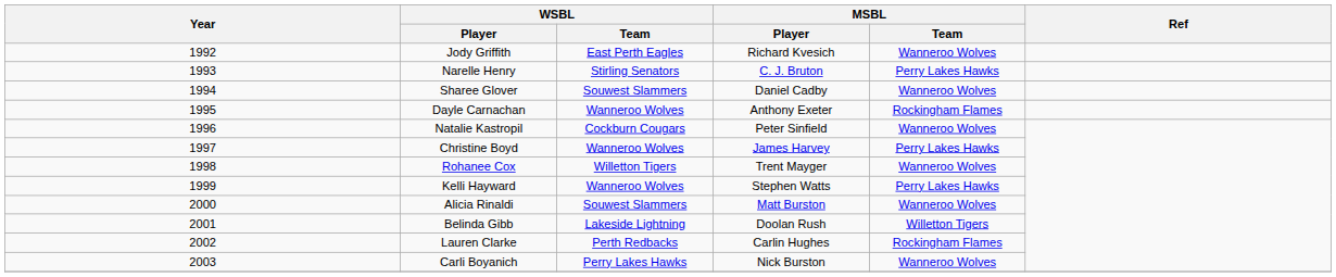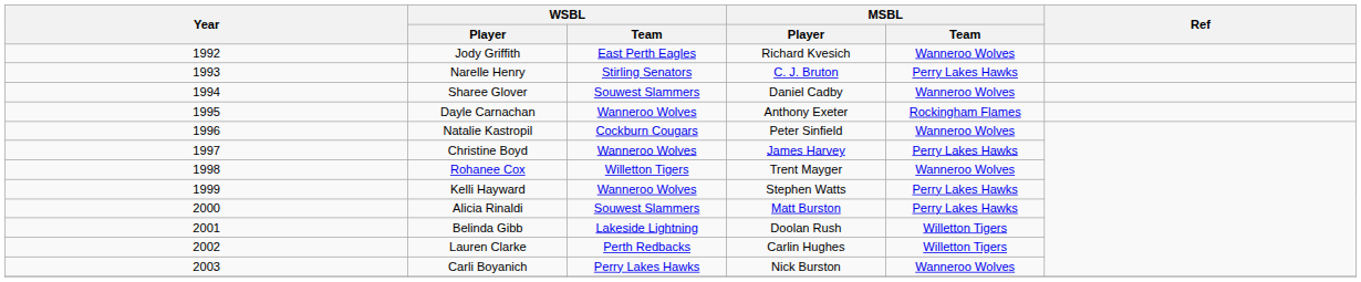Alicia Rinaldi | MSBL / Team: Wanneroo Wolves -> Perry Lakes Hawks
Lauren Clarke | MSBL / Team: Rockingham Flames -> Willetton Tigers
